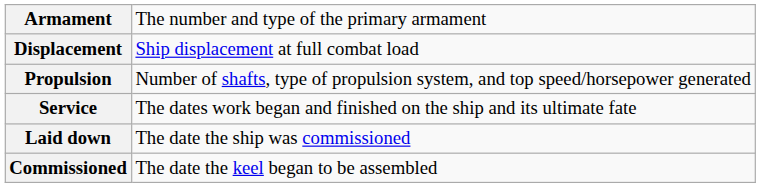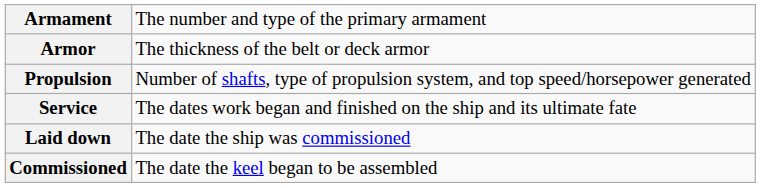+ row: Armor | The thickness of the belt or deck armor
- row: Displacement | Ship displacement at full combat load
